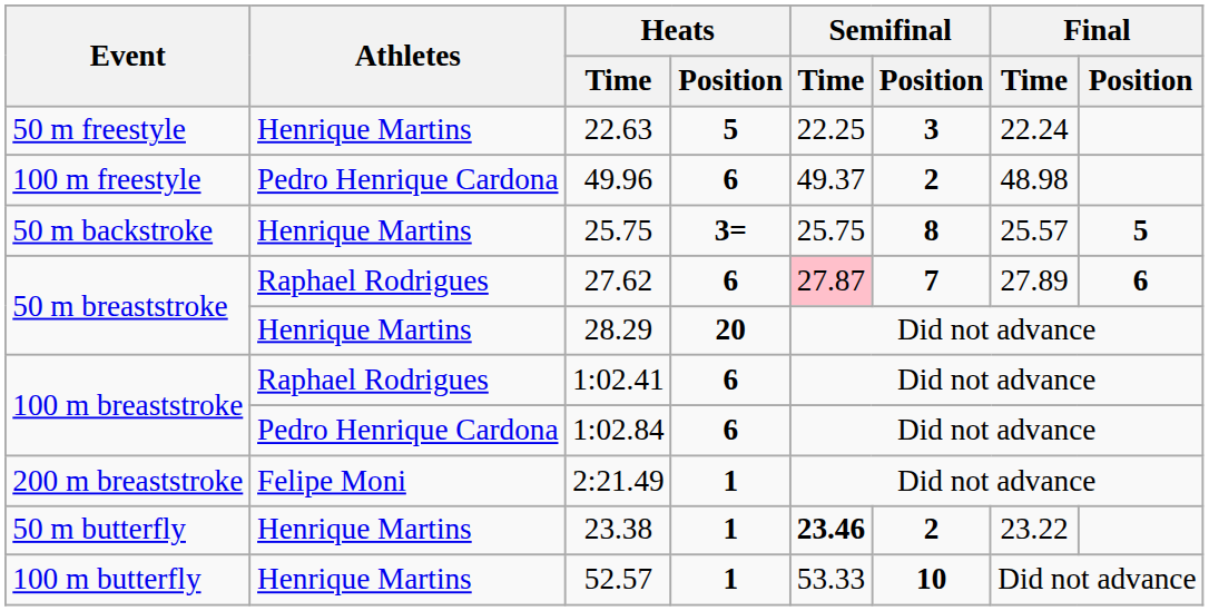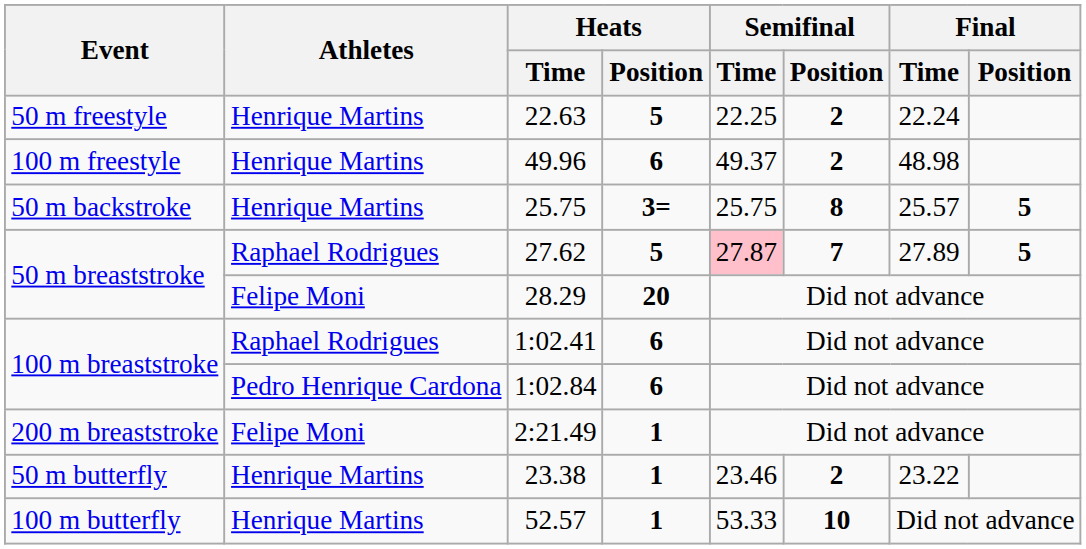22.63 | Semifinal / Position: 3 -> 2
49.96 | Athletes: Pedro Henrique Cardona -> Henrique Martins
27.62 | Heats / Position: 6 -> 5
27.62 | Final / Position: 6 -> 5
28.29 | Athletes: Henrique Martins -> Felipe Moni
23.38 | Semifinal / Time: bold -> normal
